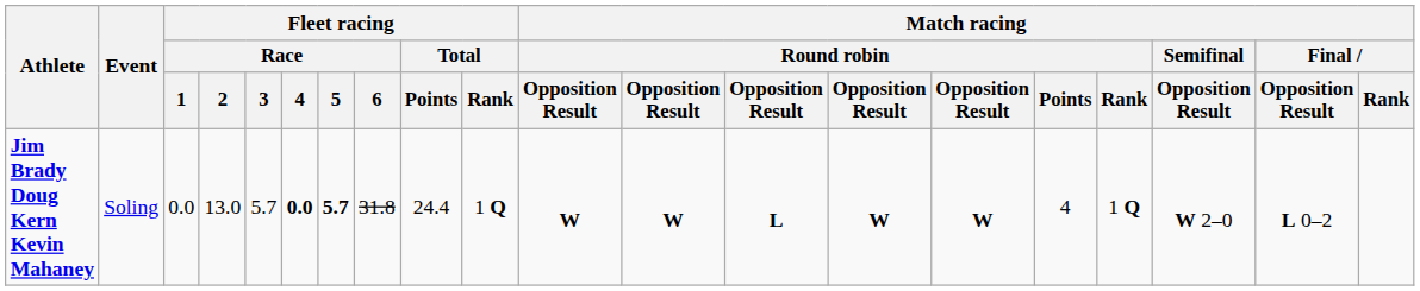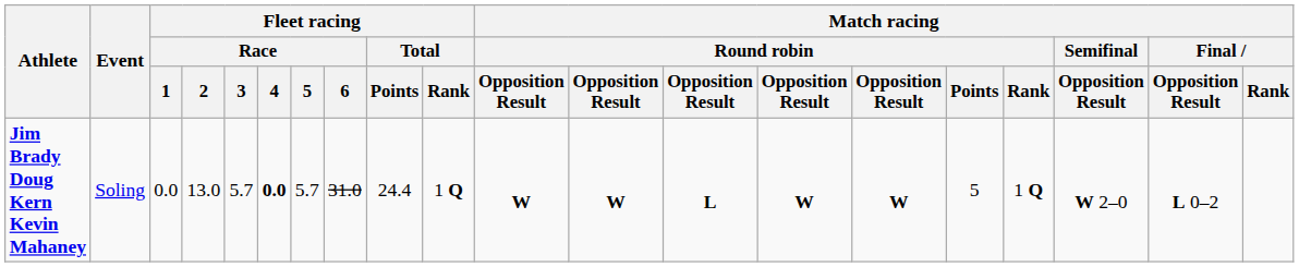Jim Brady Doug Kern Kevin Mahaney | Fleet racing / Race / 5: bold -> normal
Jim Brady Doug Kern Kevin Mahaney | Fleet racing / Race / 6: 31.8 -> 31.0
Jim Brady Doug Kern Kevin Mahaney | Match racing / Round robin / Points: 4 -> 5
